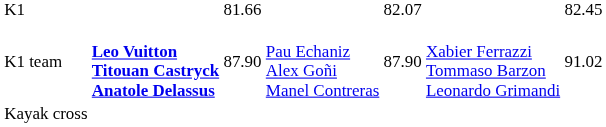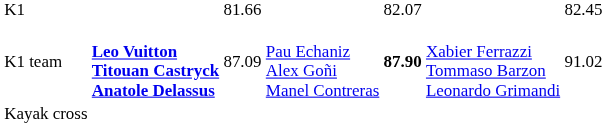K1 team | column 3: 87.90 -> 87.09
K1 team | column 5: normal -> bold
